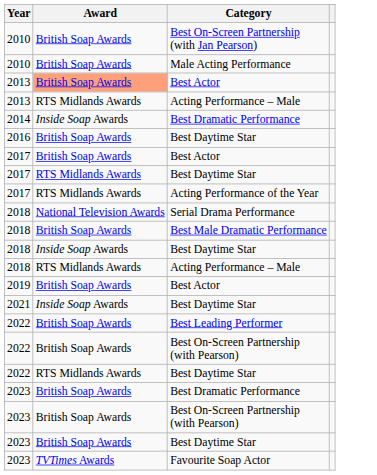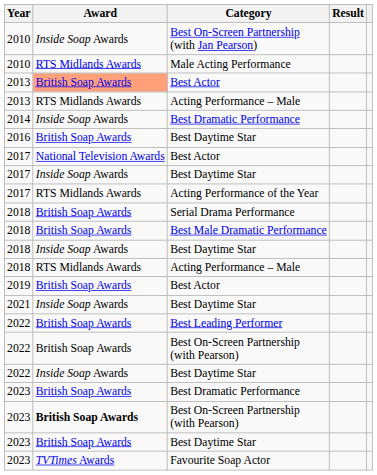+ column: Result
Best On-Screen Partnership (with Jan Pearson) | Award: British Soap Awards -> Inside Soap Awards
Male Acting Performance | Award: British Soap Awards -> RTS Midlands Awards
2017 / Best Actor | Award: British Soap Awards -> National Television Awards
2017 / Best Daytime Star | Award: RTS Midlands Awards -> Inside Soap Awards
Serial Drama Performance | Award: National Television Awards -> British Soap Awards
2022 / Best Daytime Star | Award: RTS Midlands Awards -> Inside Soap Awards
2023 / Best On-Screen Partnership (with Pearson) | Award: normal -> bold
